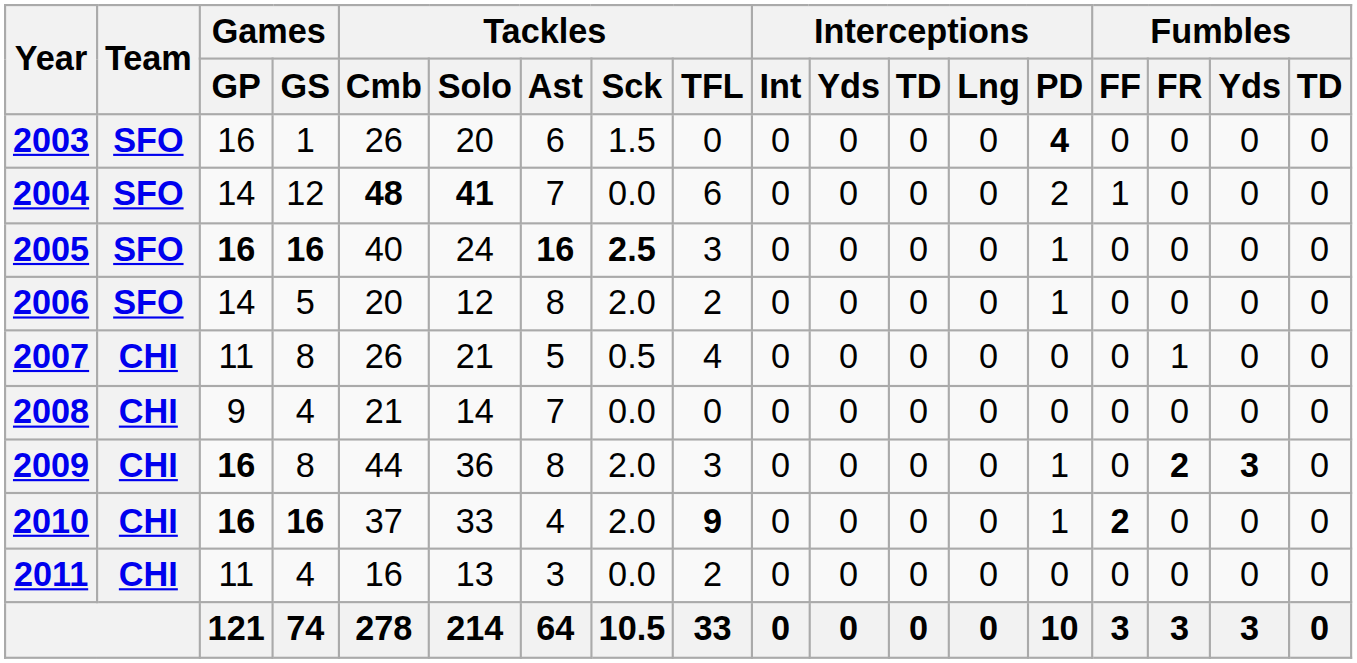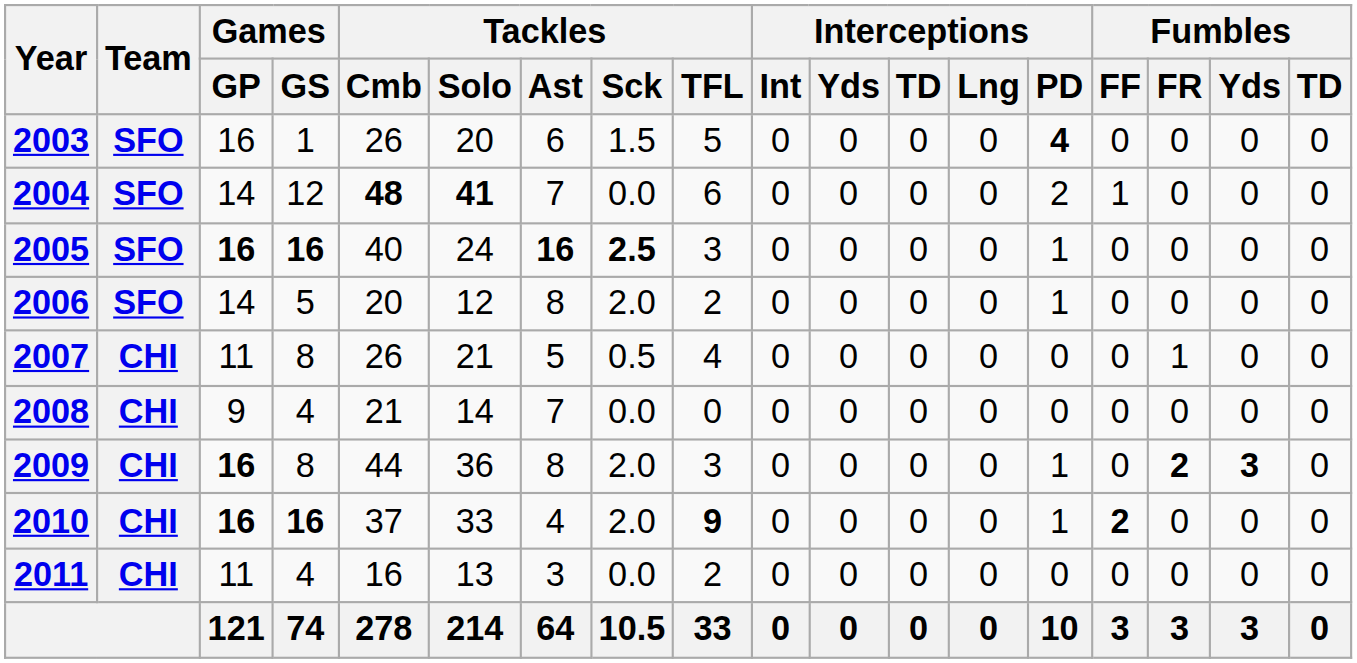2003 | Tackles / TFL: 0 -> 5
